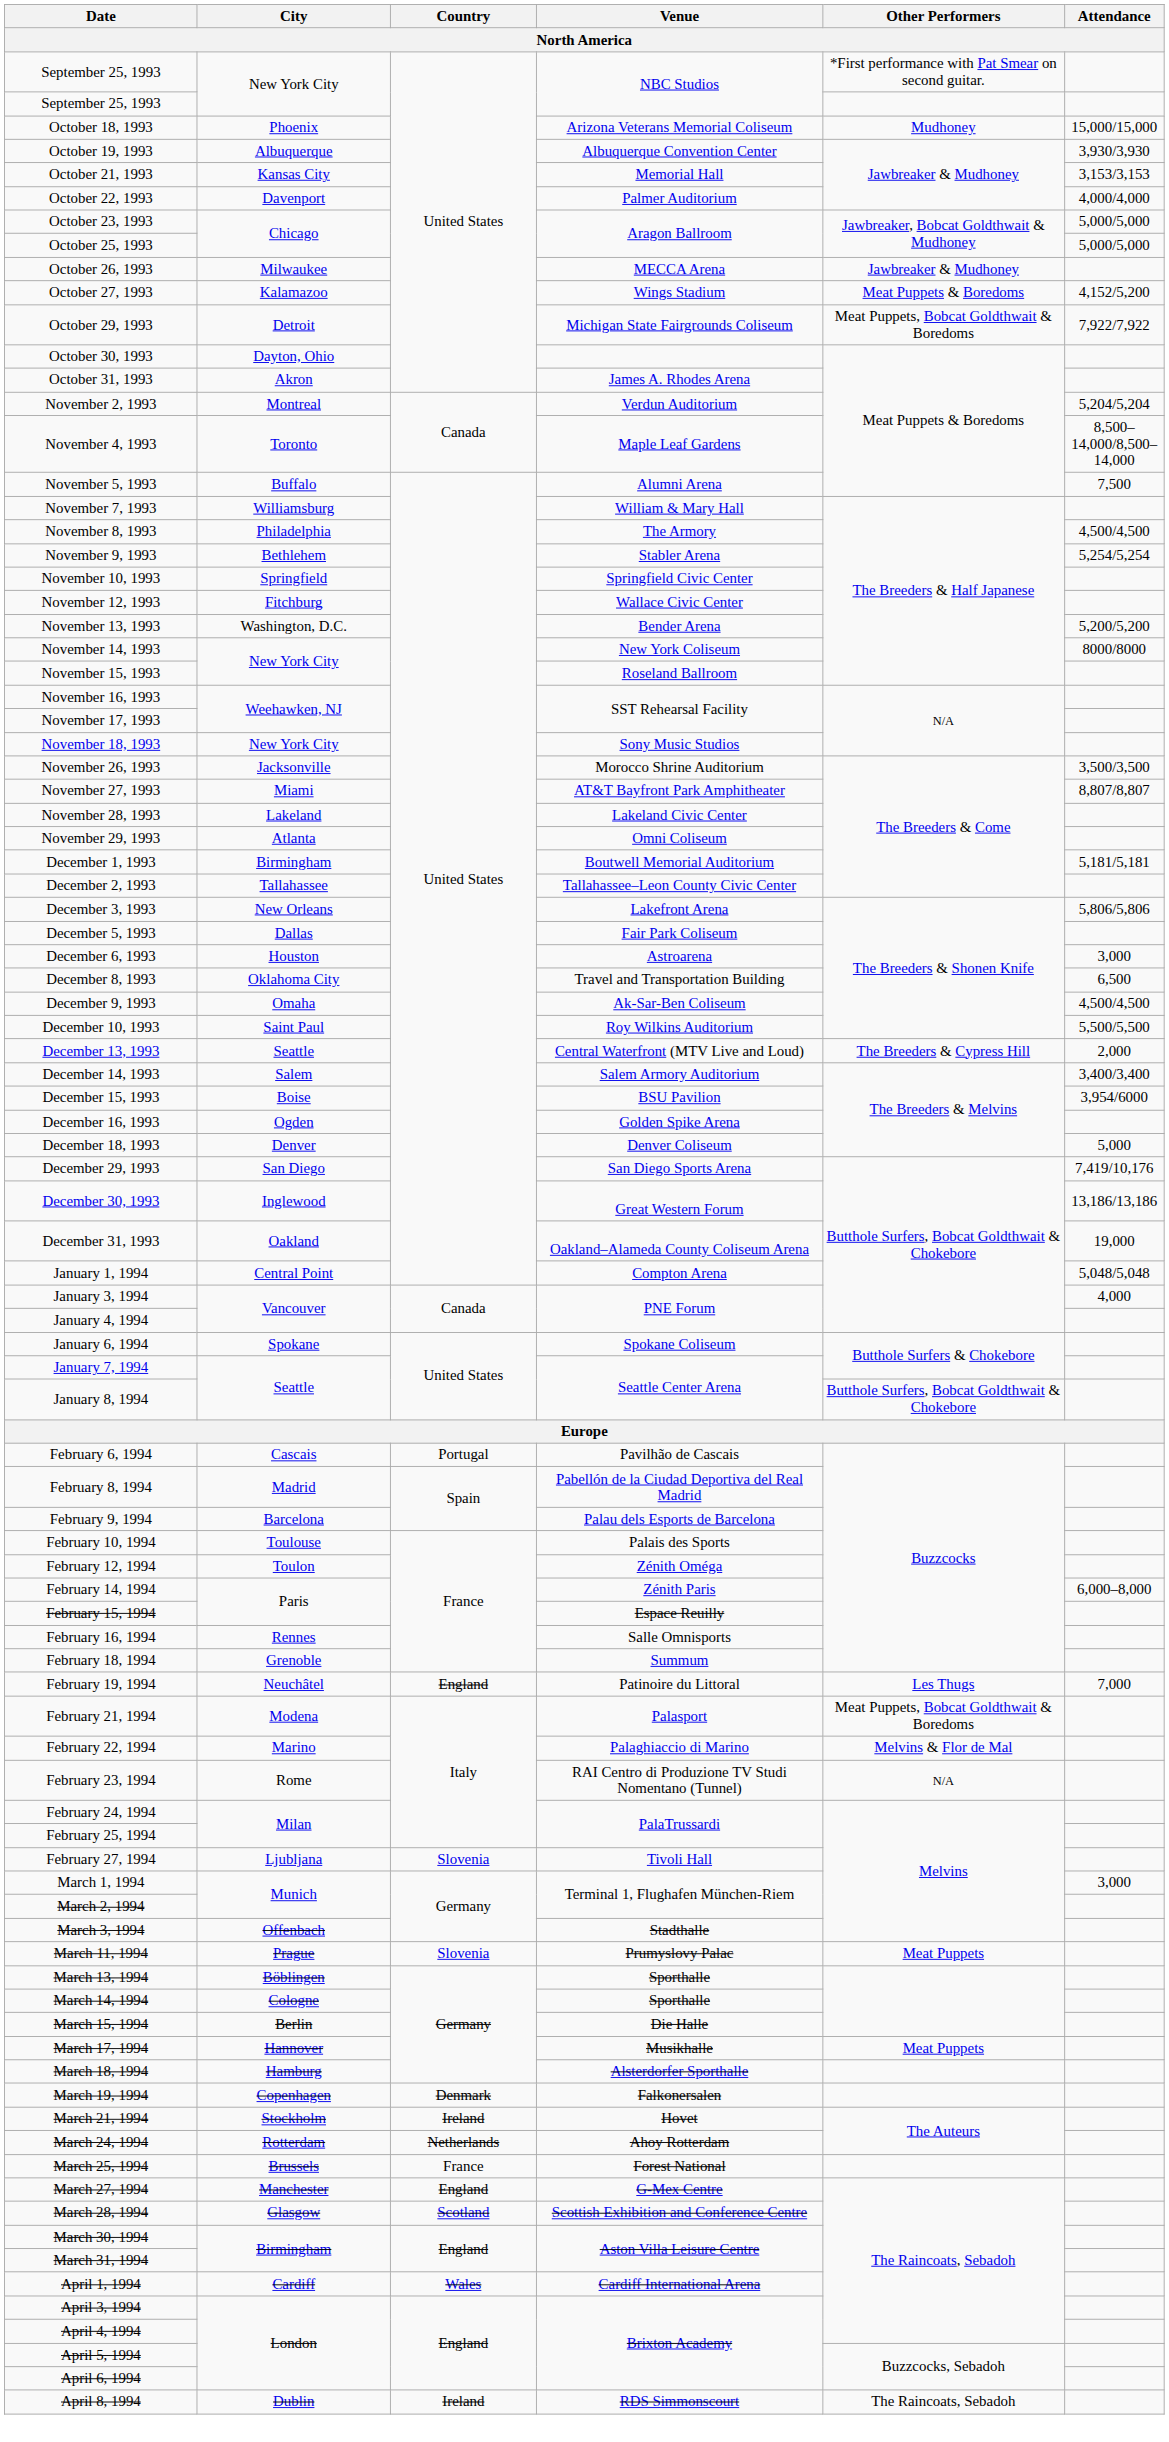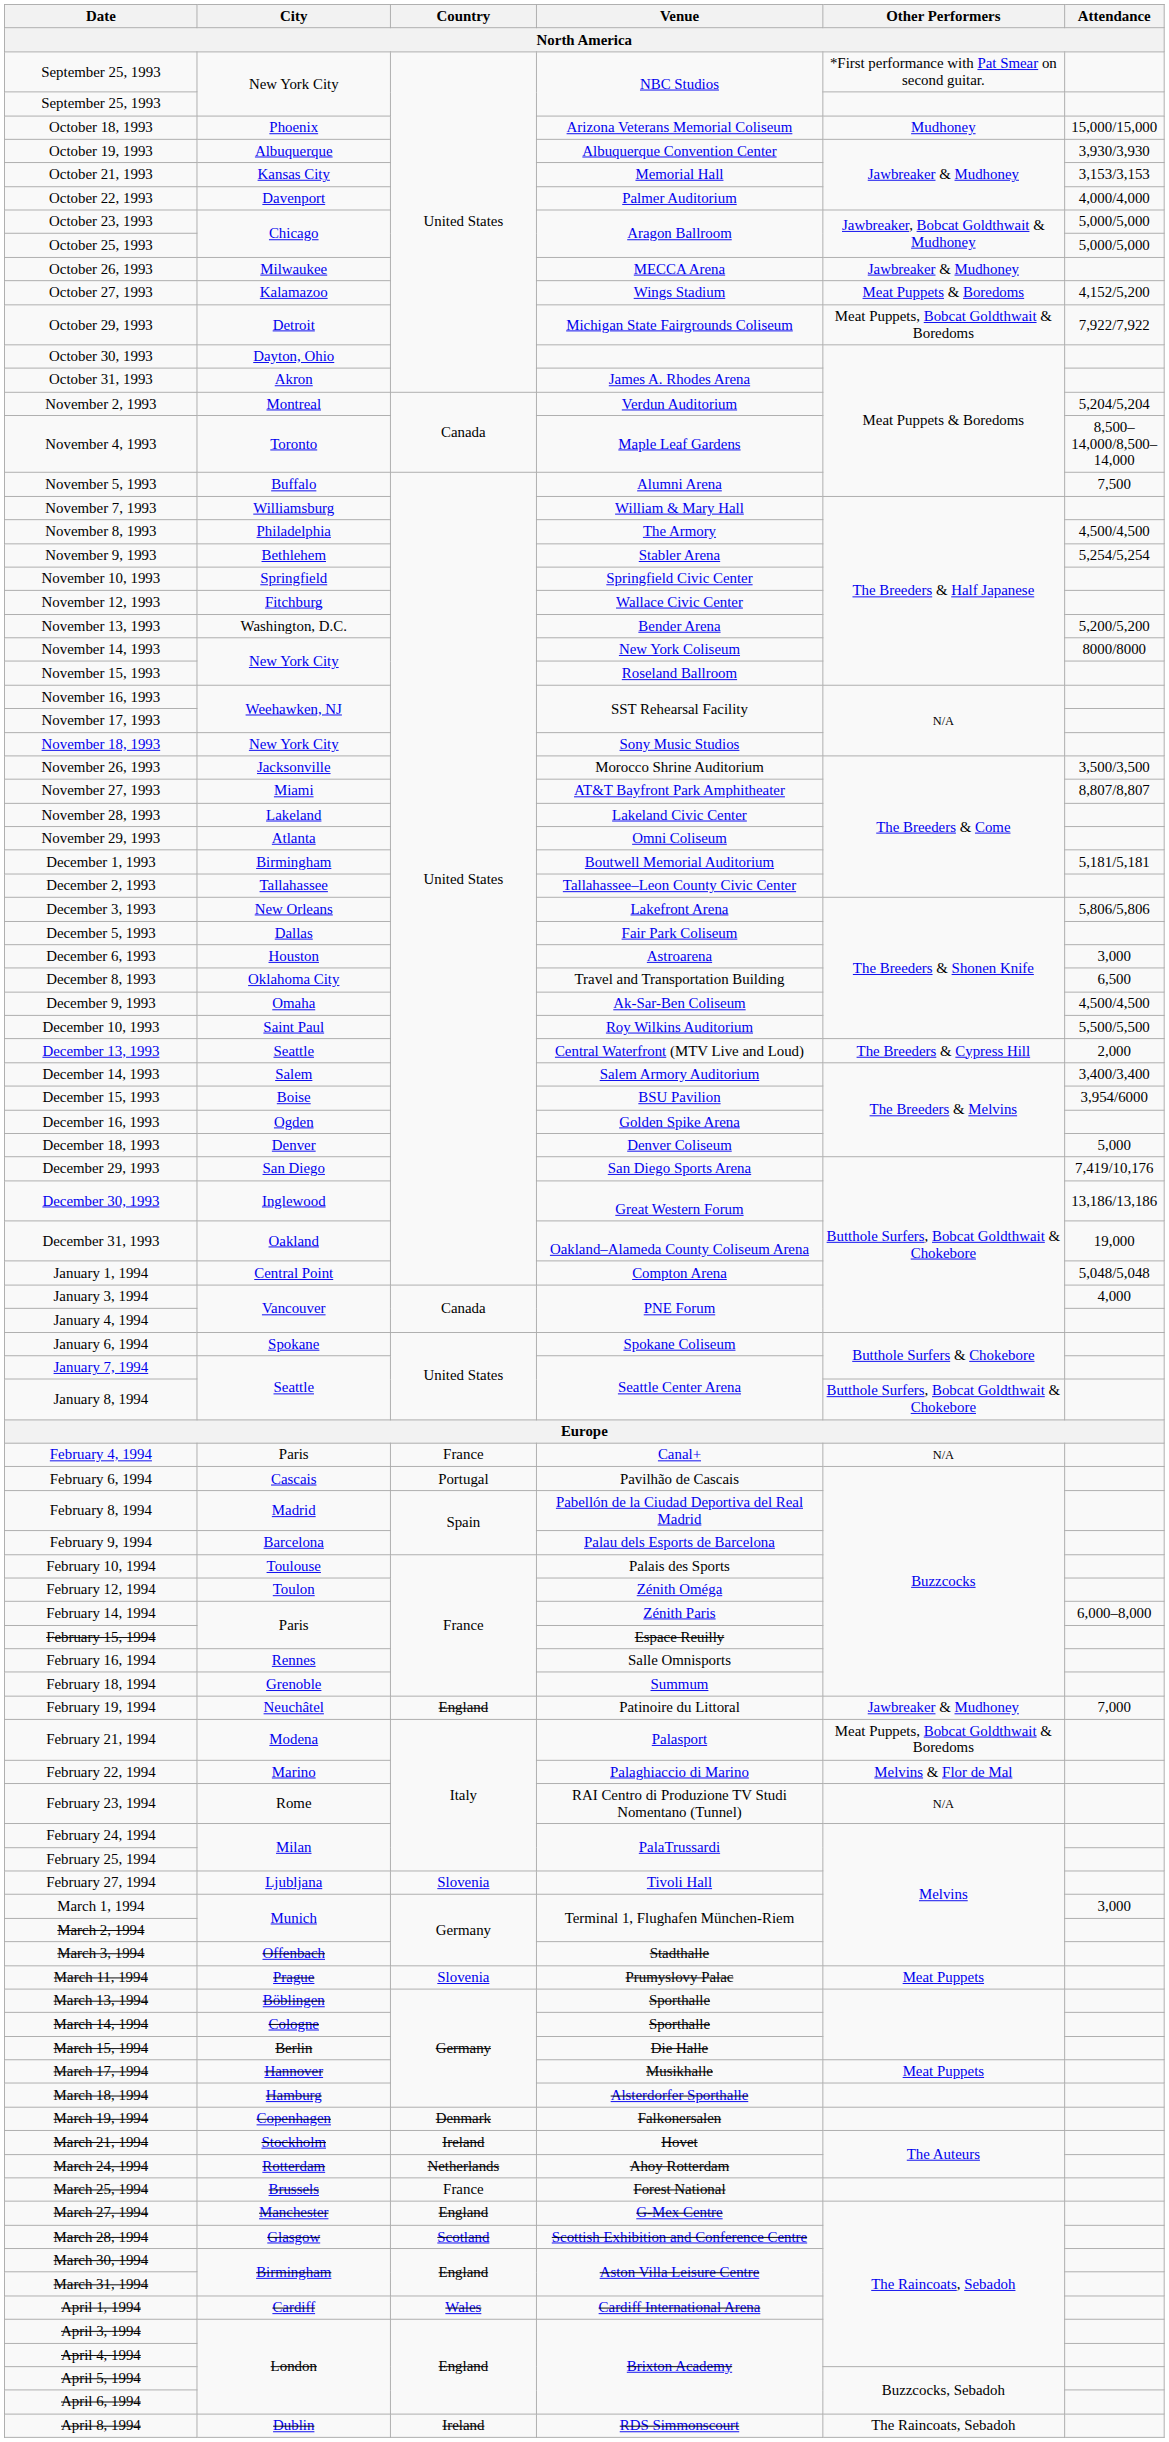+ row: February 4, 1994 | Paris | France | Canal+ | N/A
February 19, 1994 | Other Performers: Les Thugs -> Jawbreaker & Mudhoney
